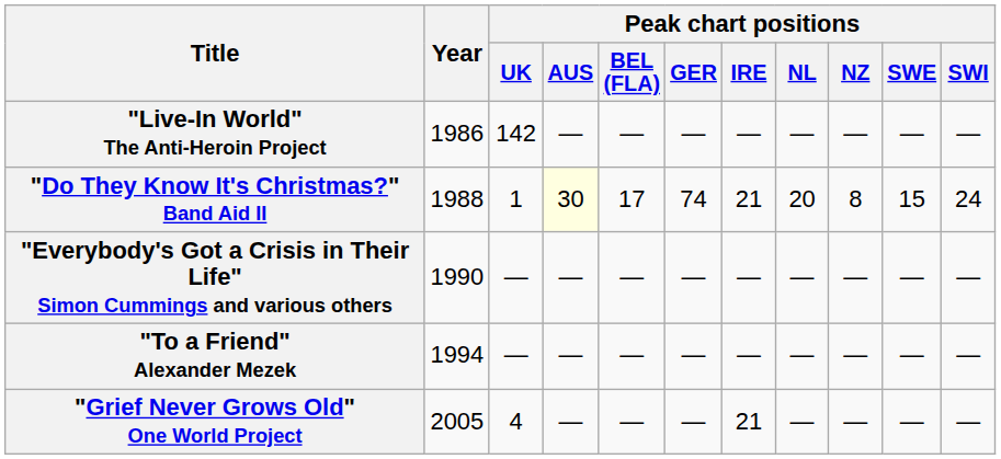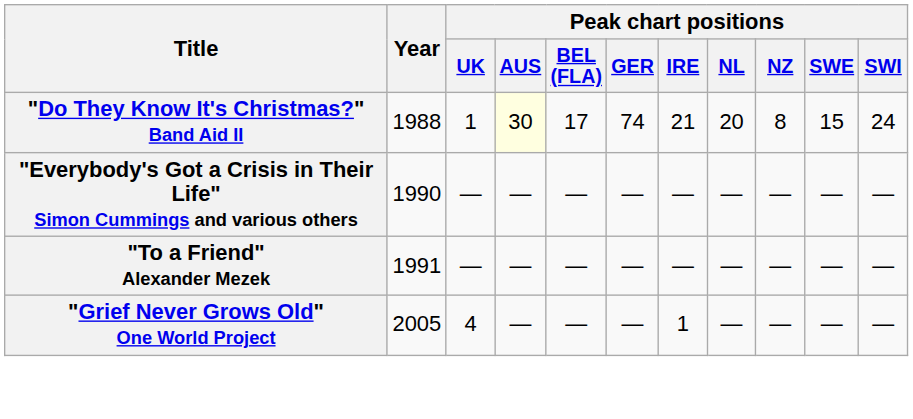- row: "Live-In World" The Anti-Heroin Project | 1986 | 142 | — | — | — | — | — | — | — | —
"To a Friend" Alexander Mezek | Year: 1994 -> 1991
"Grief Never Grows Old" One World Project | Peak chart positions / IRE: 21 -> 1
